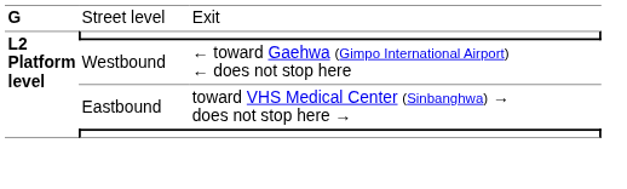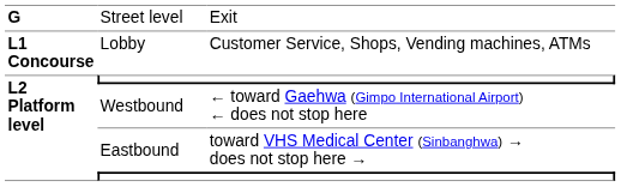+ row: L1 Concourse | Lobby | Customer Service, Shops, Vending machines, ATMs
